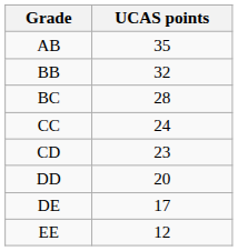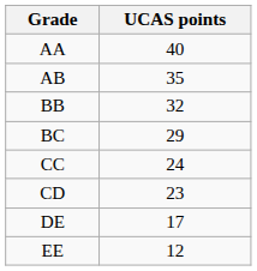+ row: AA | 40
BC | UCAS points: 28 -> 29
- row: DD | 20
